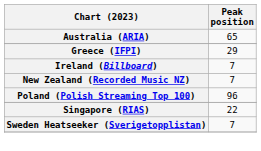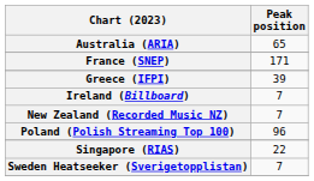+ row: France (SNEP) | 171
Greece (IFPI) | Peak position: 29 -> 39
